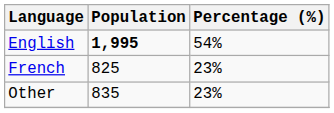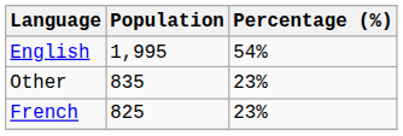English | Population: bold -> normal
rows swapped: French <-> Other
